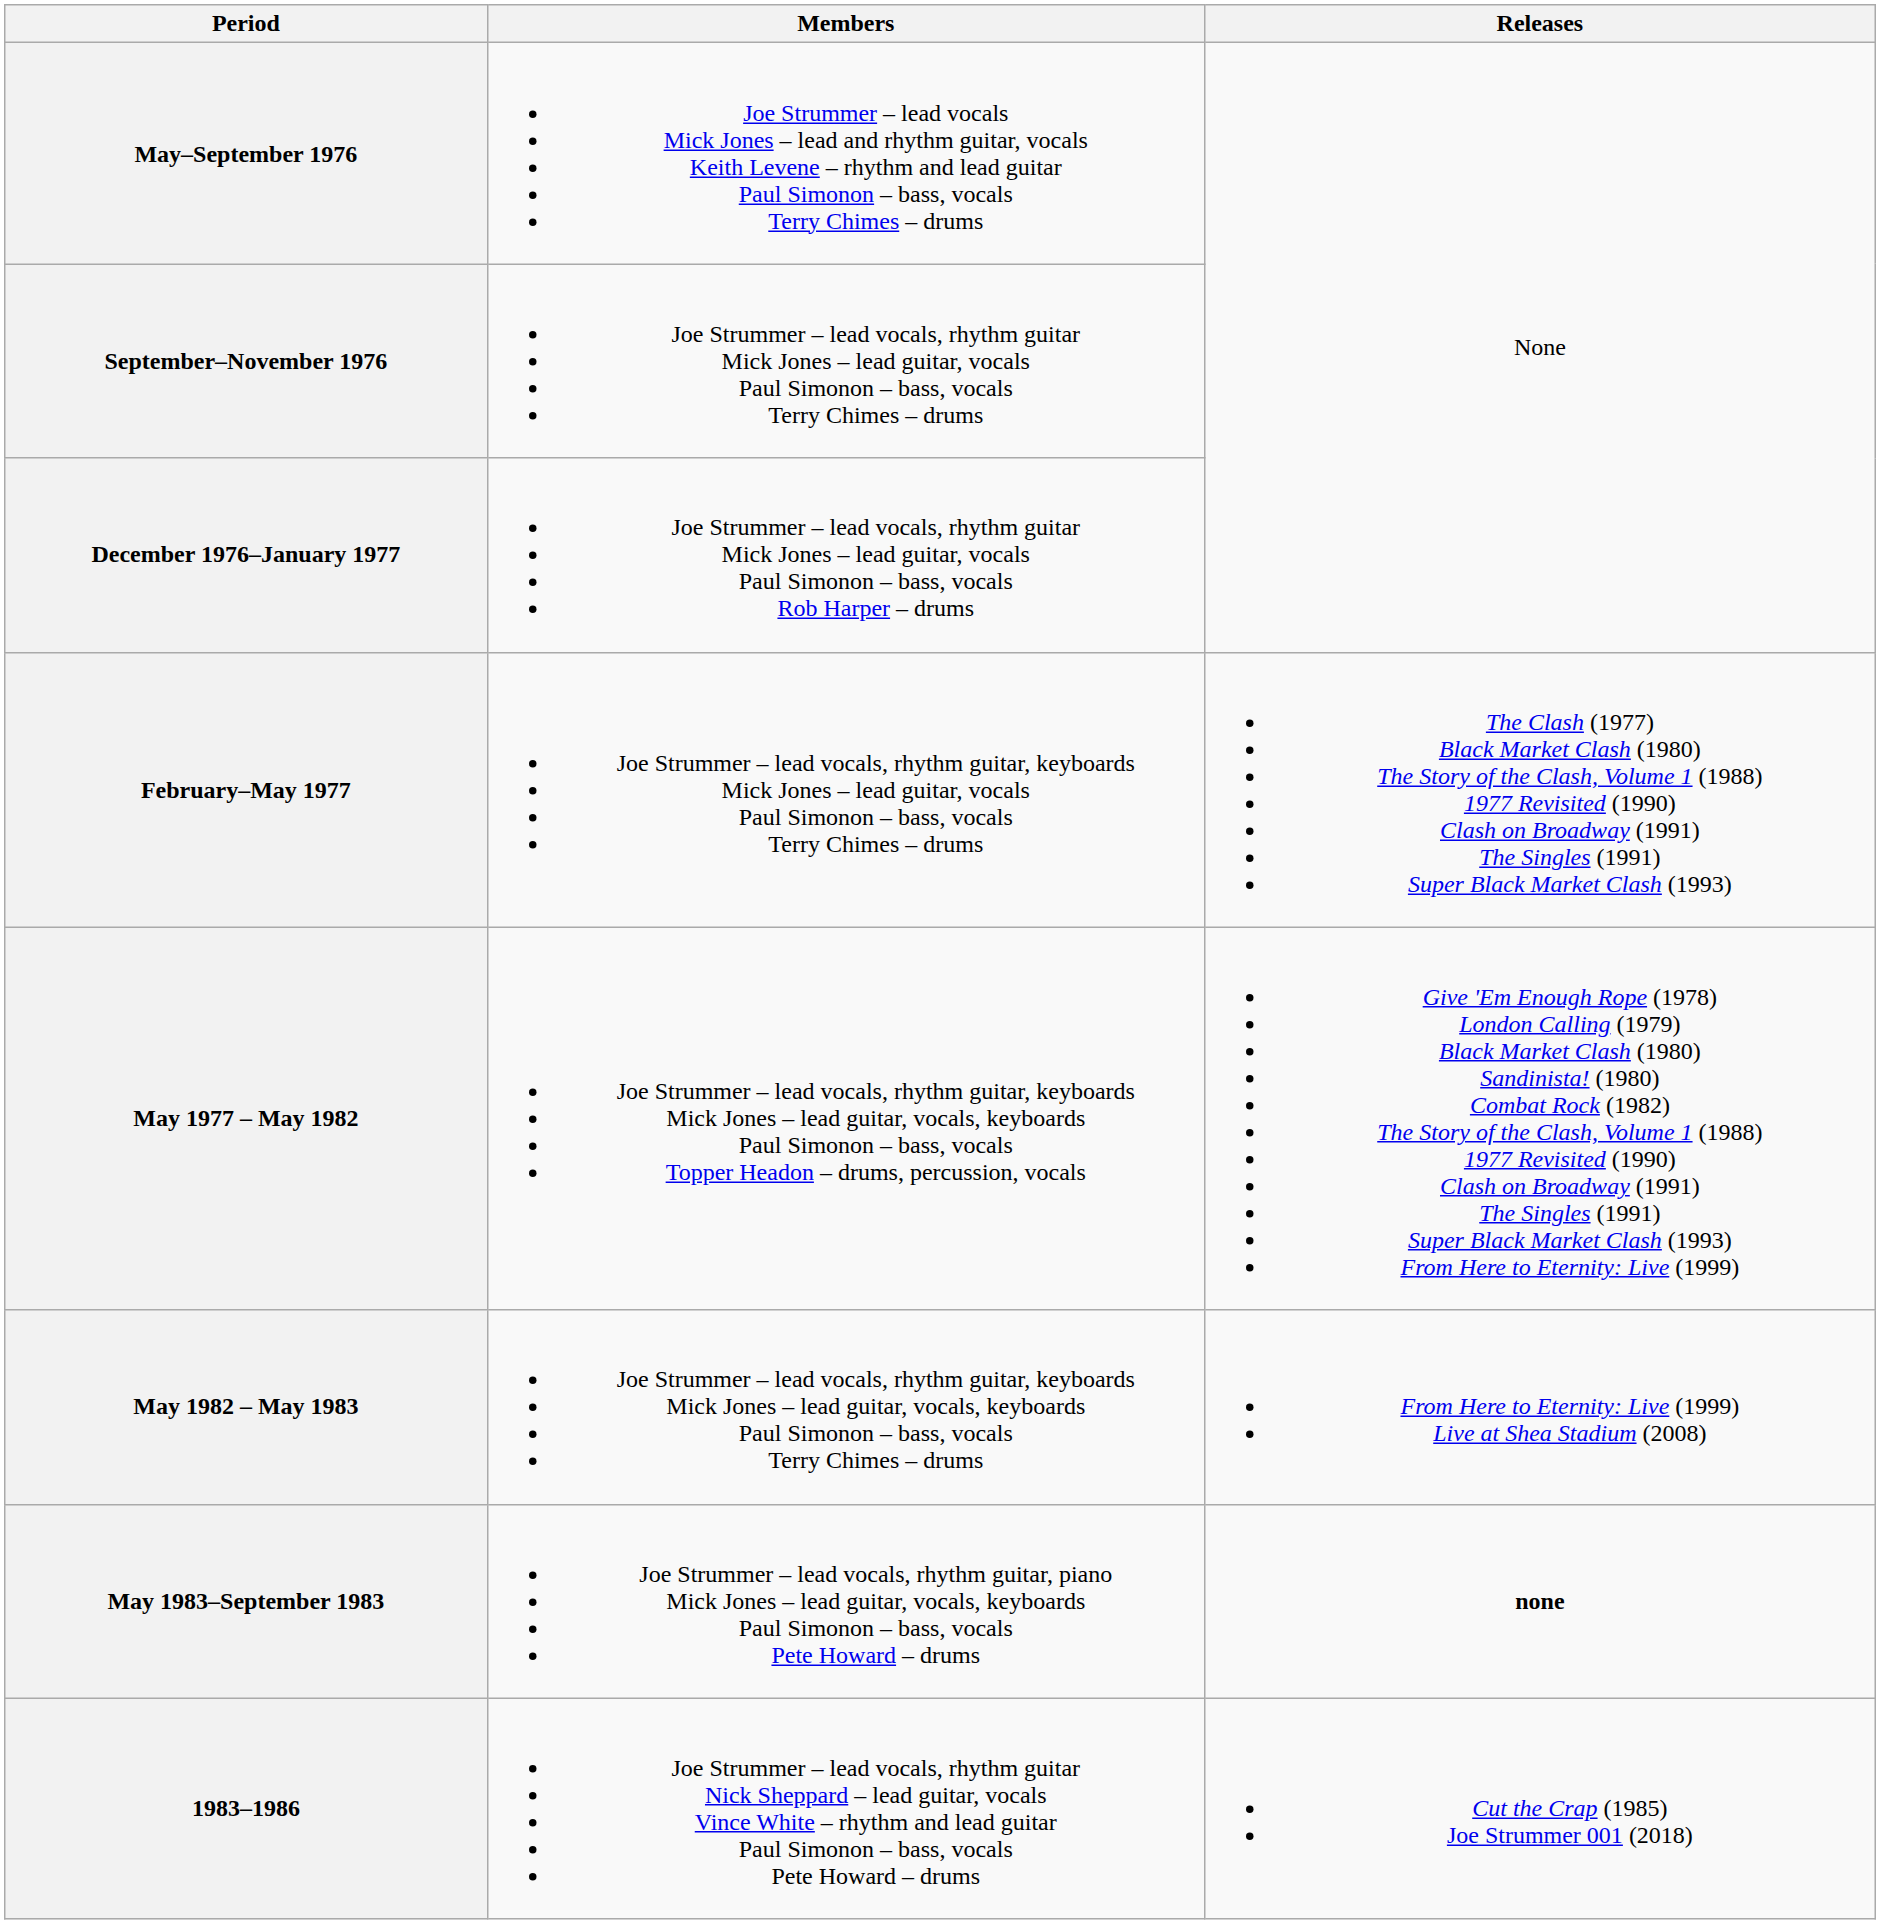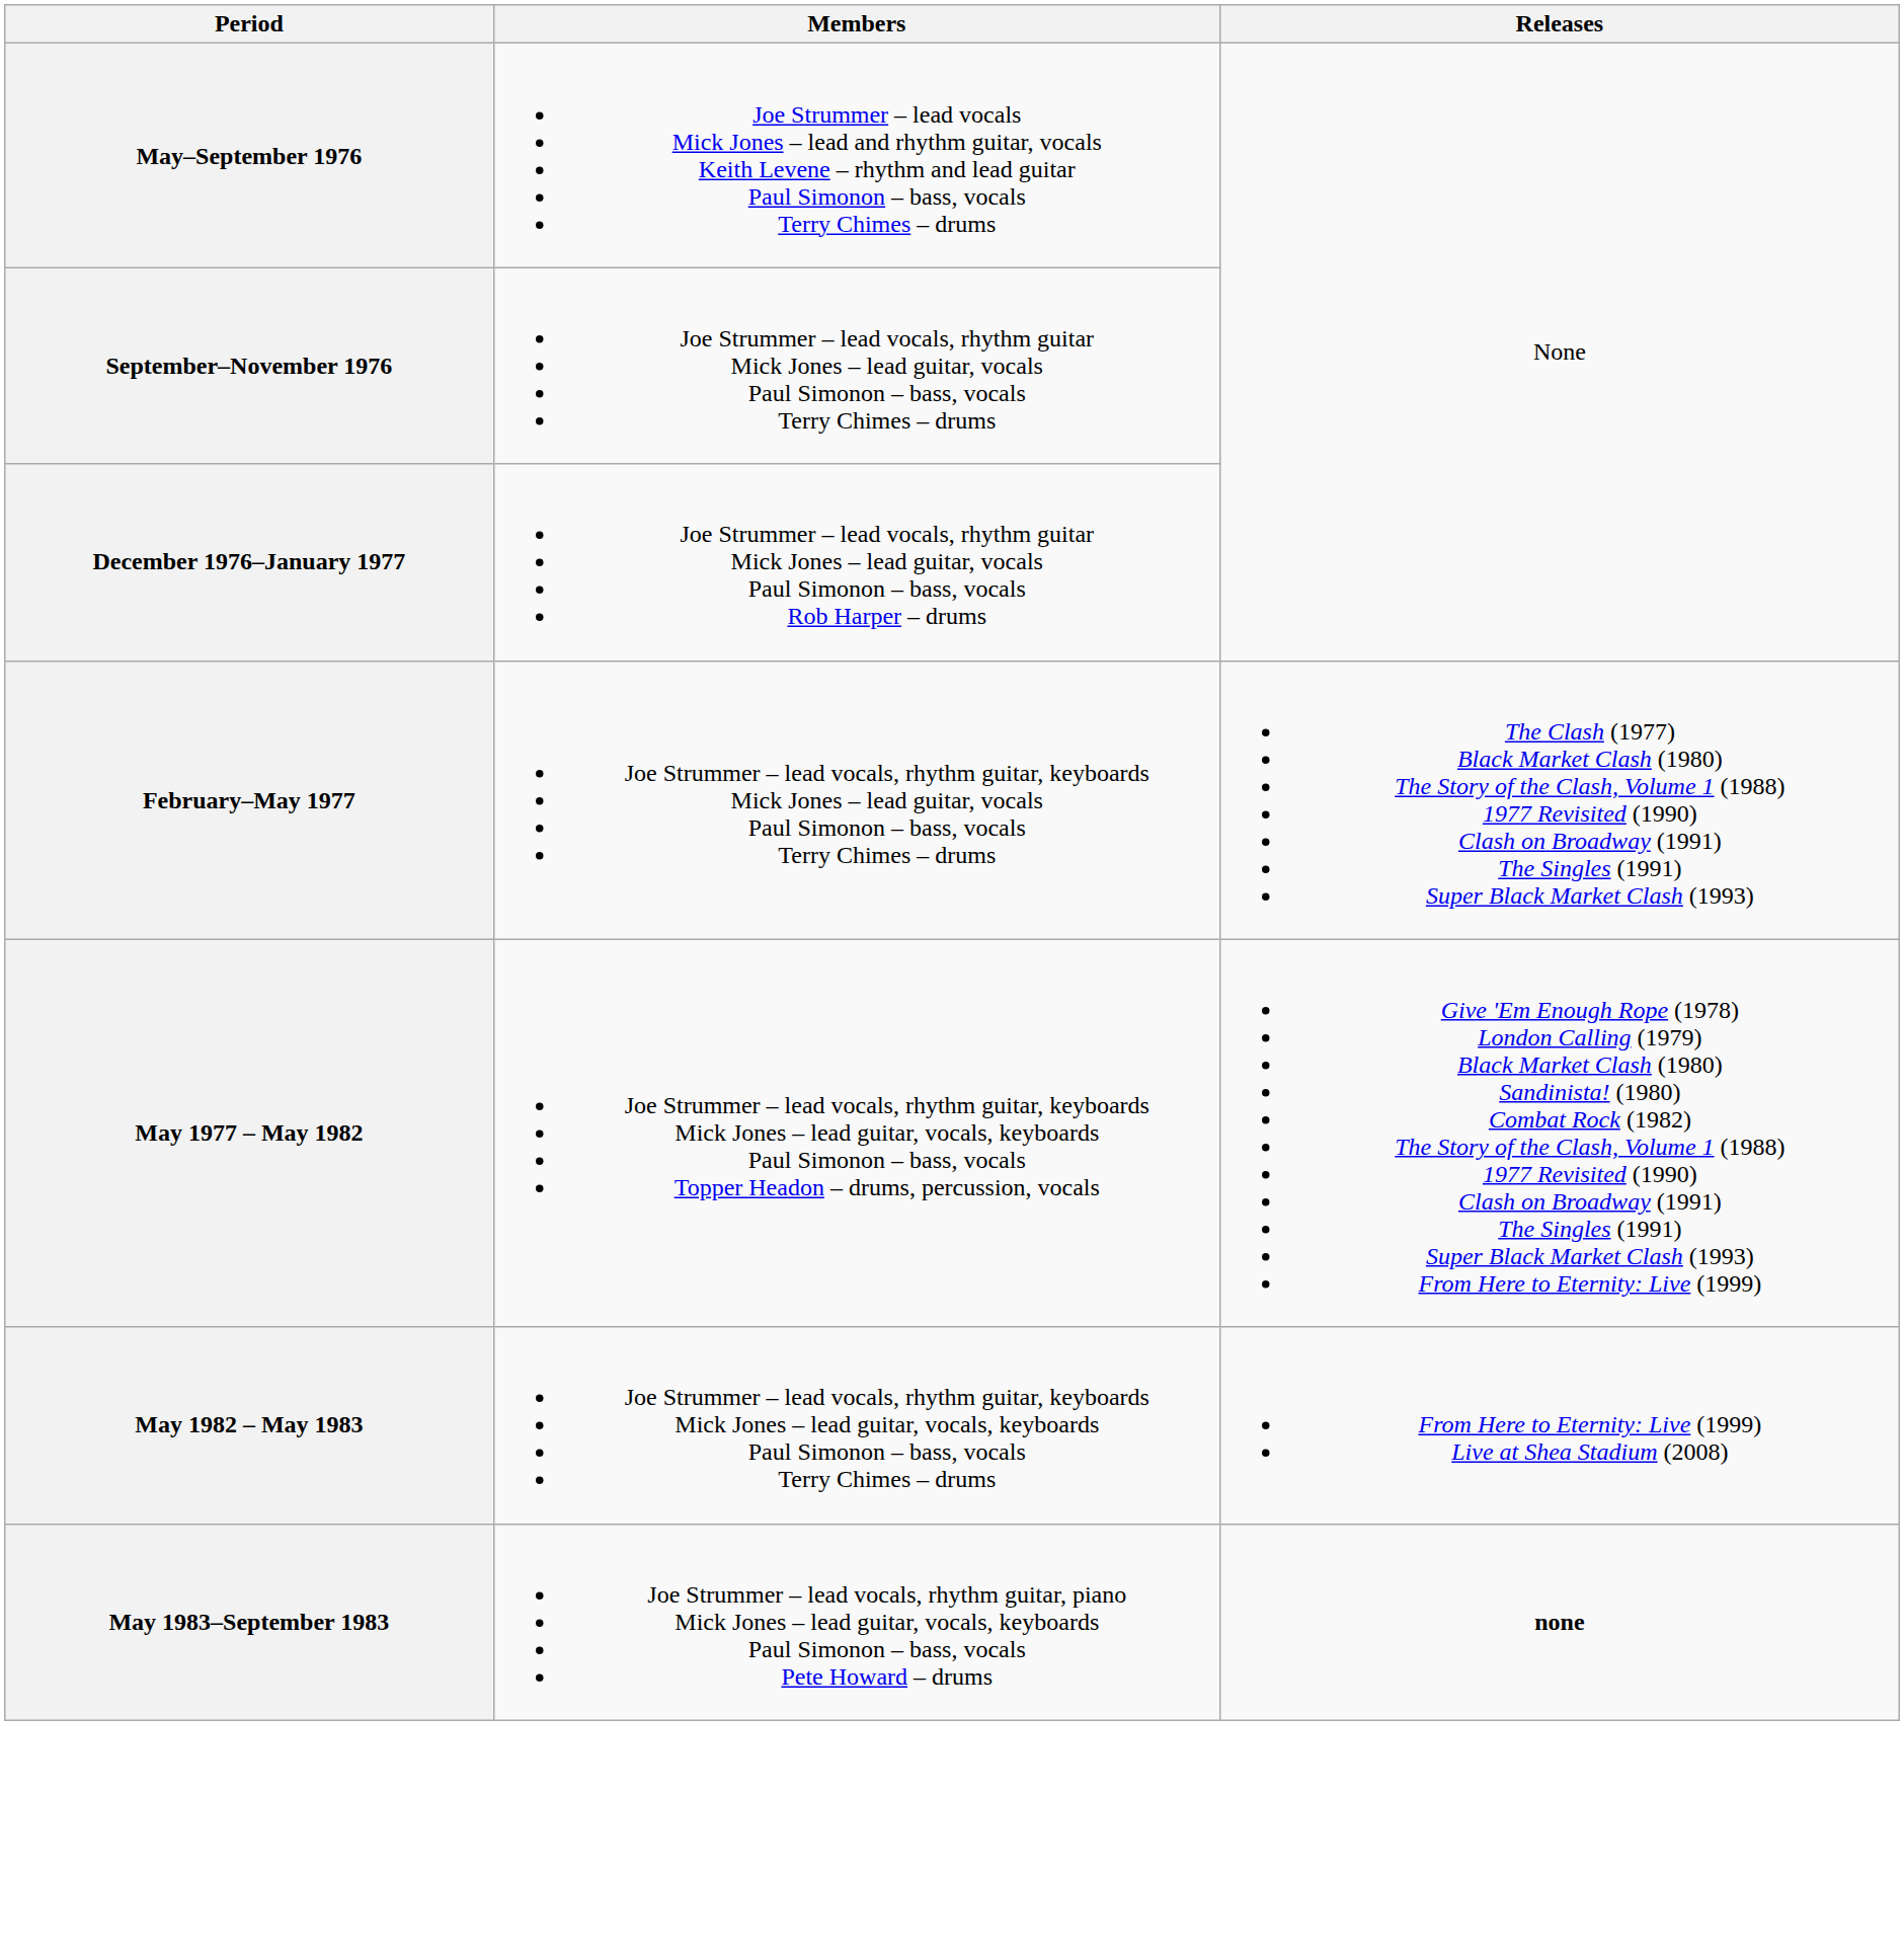- row: 1983–1986 | Joe Strummer – lead vocals, rhythm guitar Nick Sheppard – lead guitar, vocals Vince White – rhythm and lead guitar Paul Simonon – bass, vocals Pete Howard – drums | Cut the Crap (1985) Joe Strummer 001 (2018)
